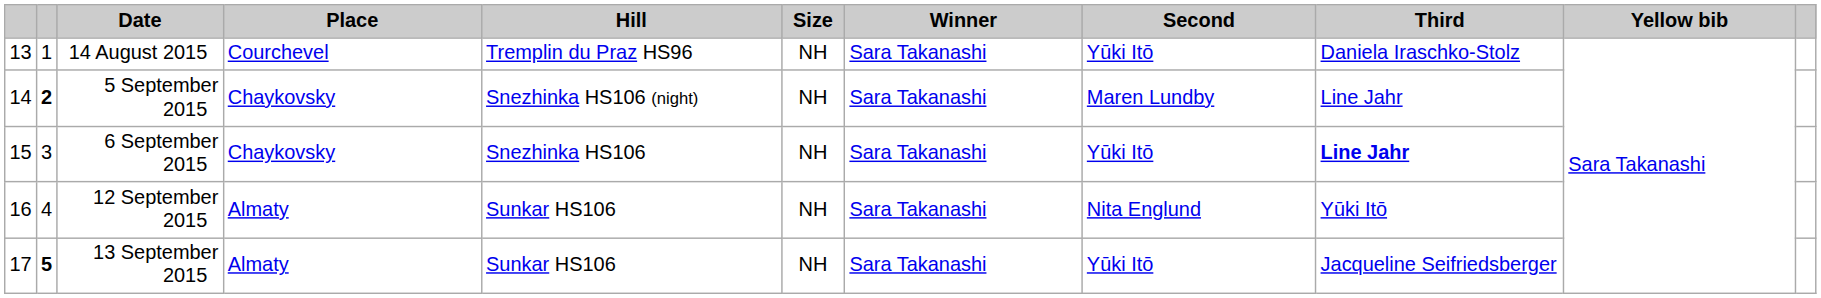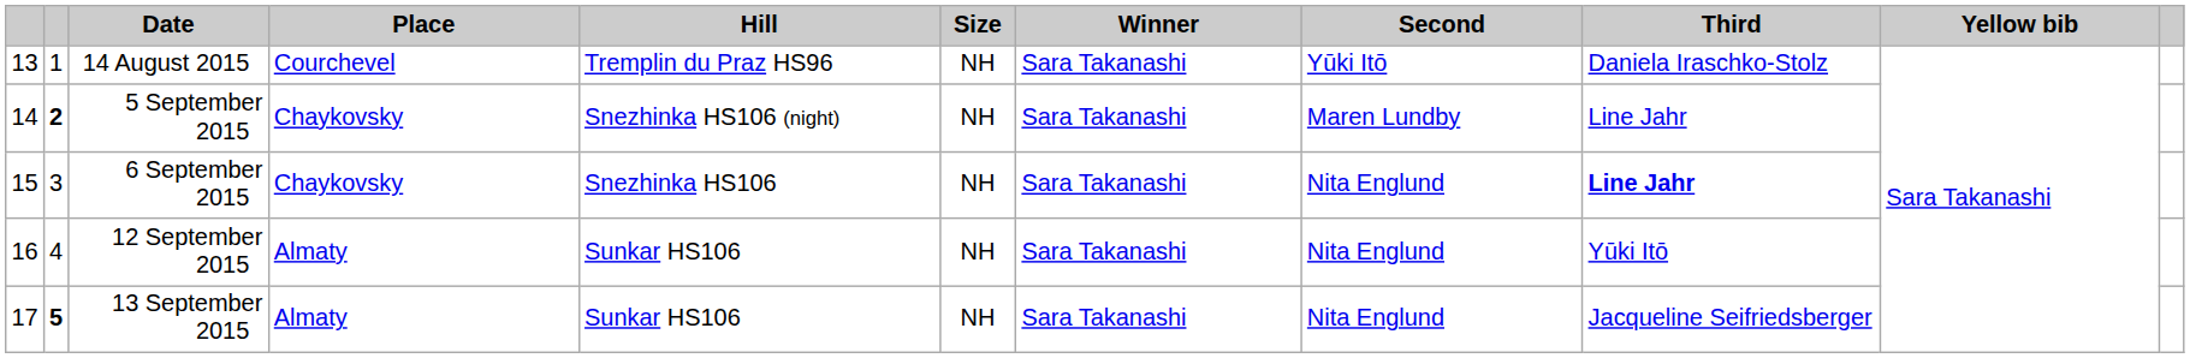6 September 2015 | Second: Yūki Itō -> Nita Englund
13 September 2015 | Second: Yūki Itō -> Nita Englund
